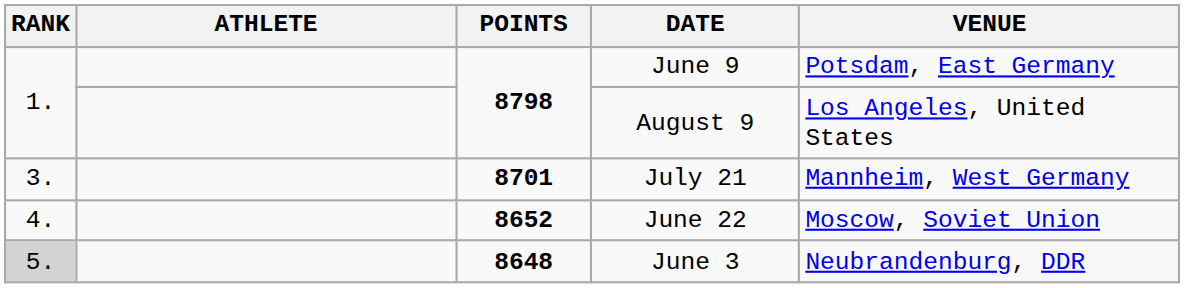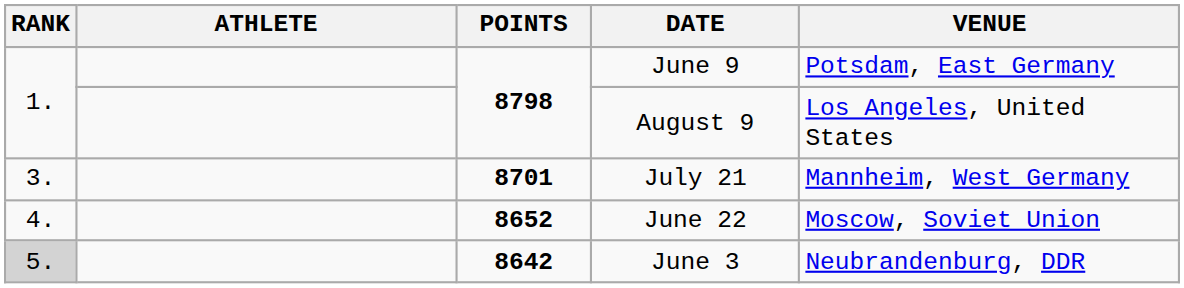June 3 | POINTS: 8648 -> 8642
